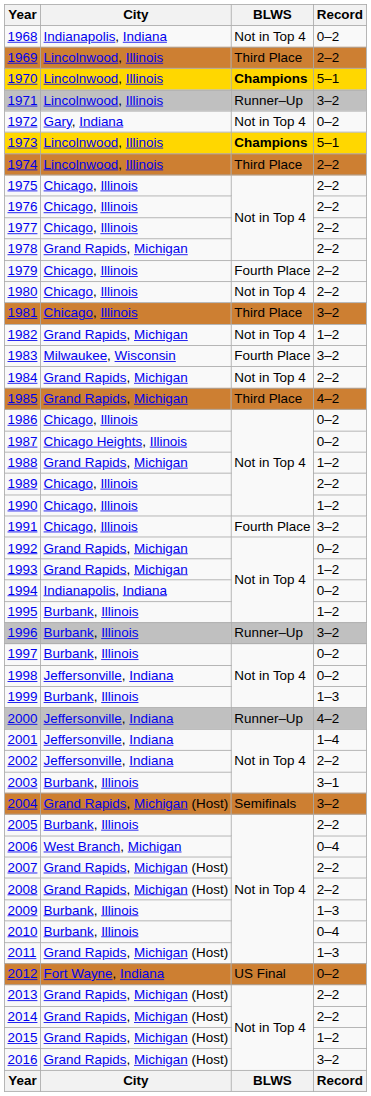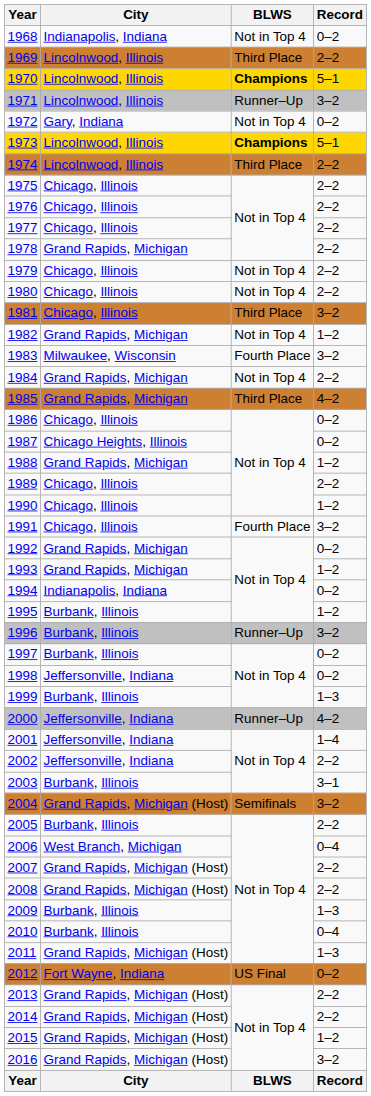1979 | BLWS: Fourth Place -> Not in Top 4
